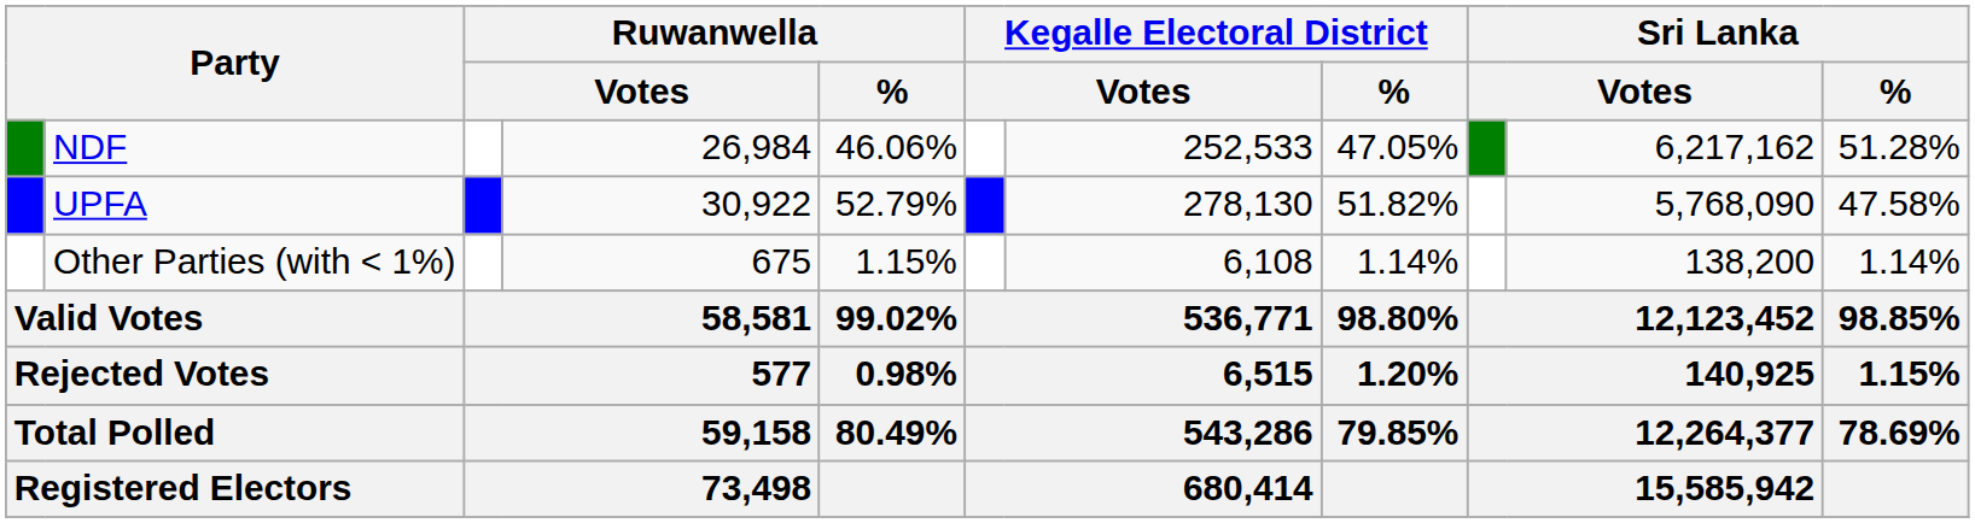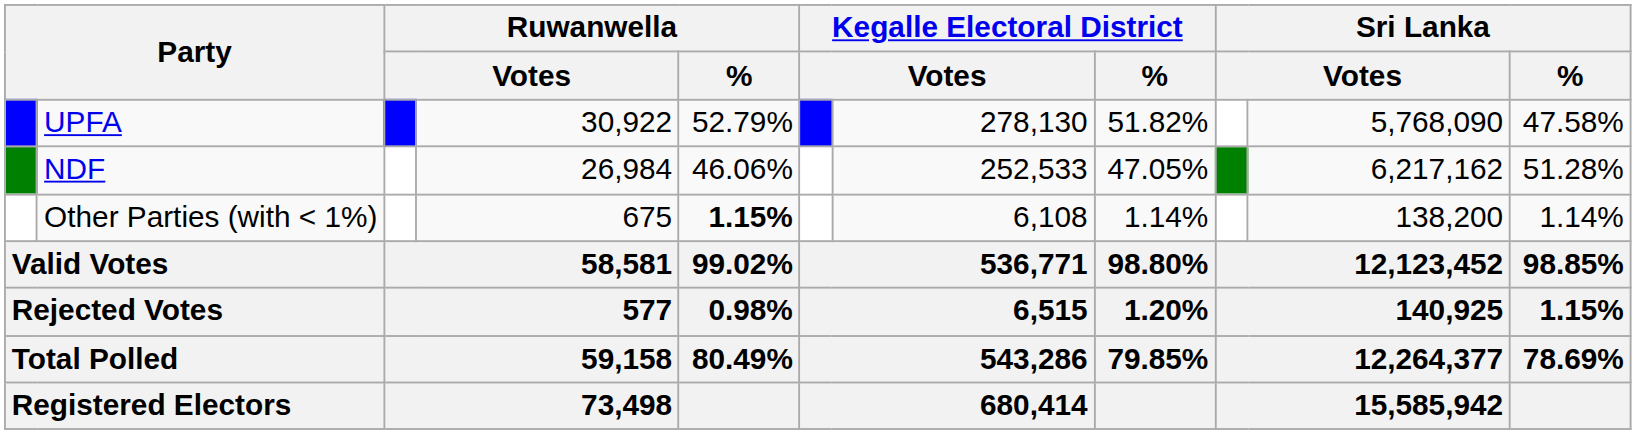rows swapped: UPFA <-> NDF
Other Parties (with < 1%) | Ruwanwella / %: normal -> bold
